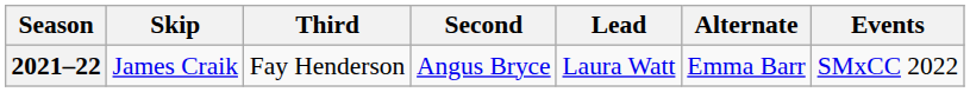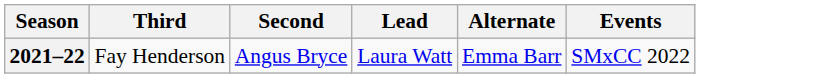- column: Skip | James Craik
